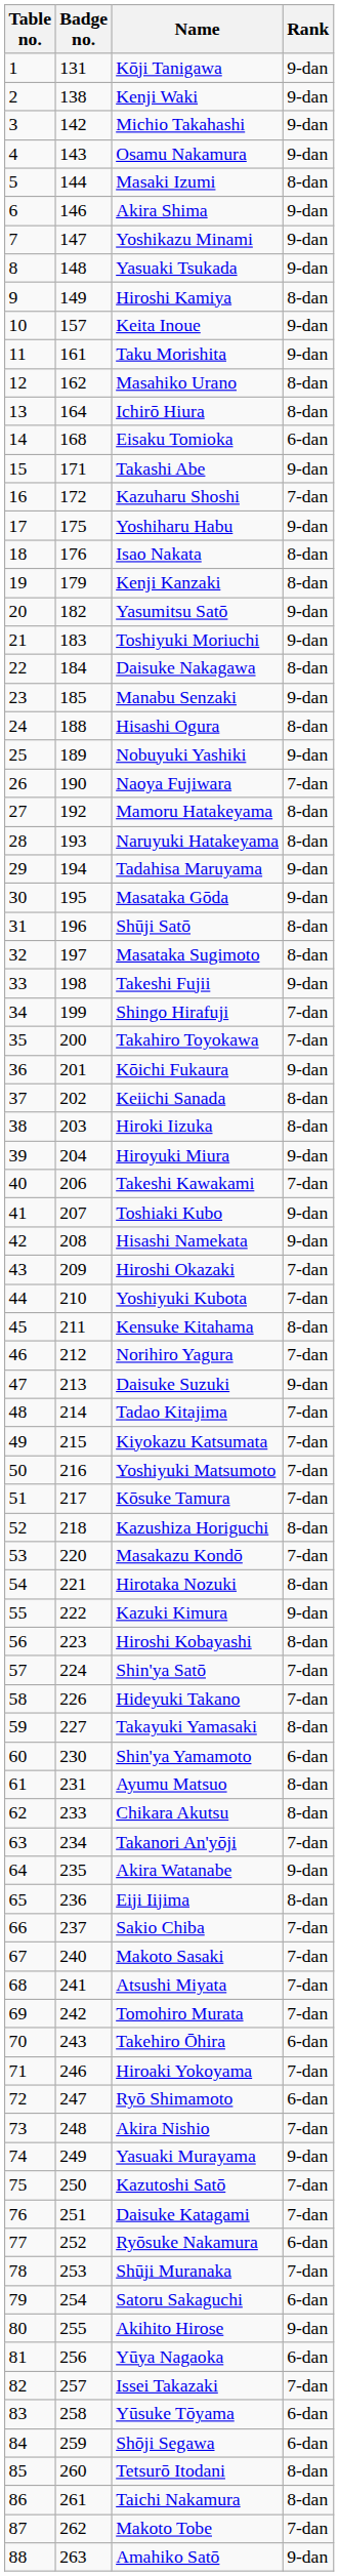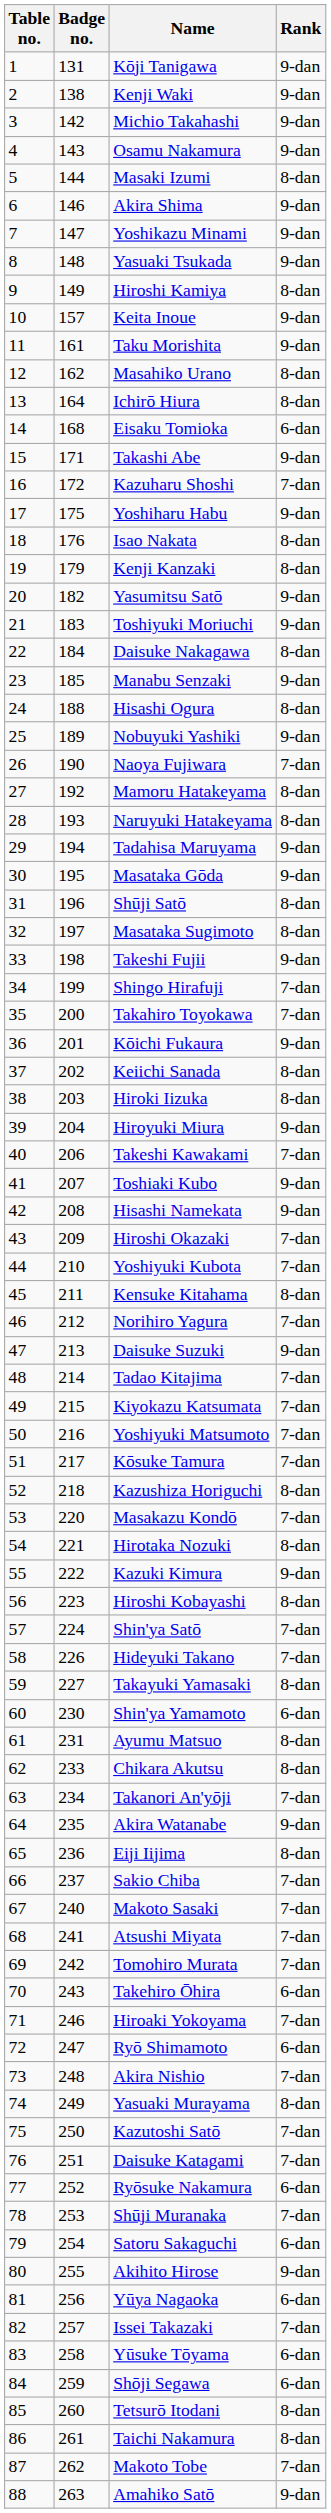Yasuaki Murayama | Rank: 9-dan -> 8-dan
